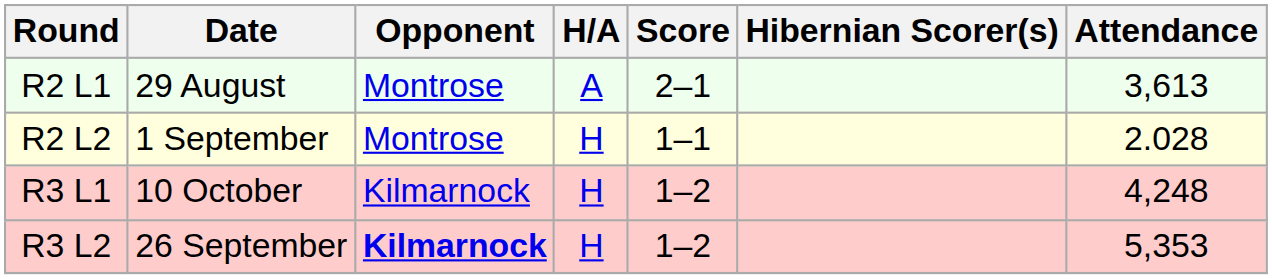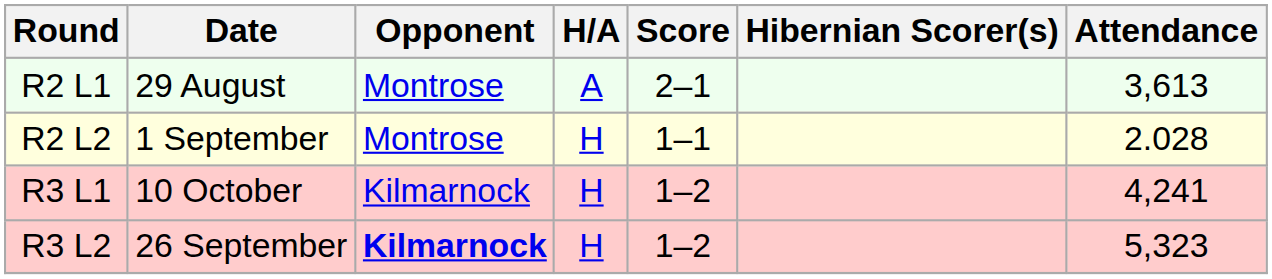R3 L1 | Attendance: 4,248 -> 4,241
R3 L2 | Attendance: 5,353 -> 5,323
